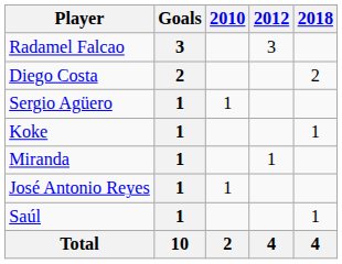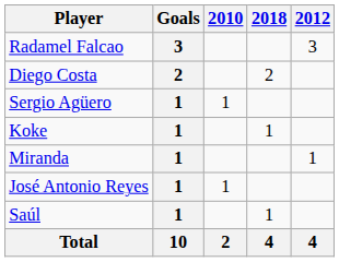columns swapped: 2012 <-> 2018
